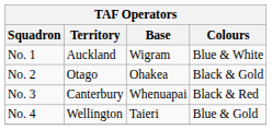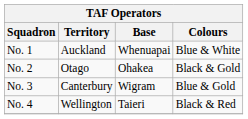No. 1 | Base: Wigram -> Whenuapai
No. 3 | Base: Whenuapai -> Wigram
No. 3 | Colours: Black & Red -> Blue & Gold
No. 4 | Colours: Blue & Gold -> Black & Red
